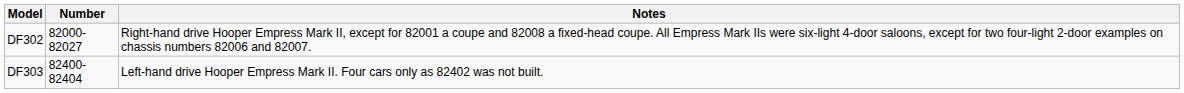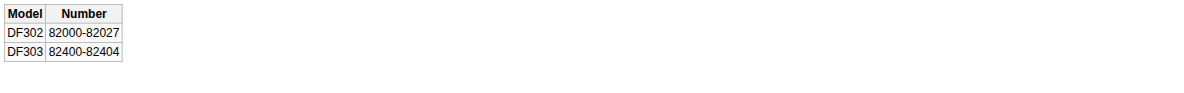- column: Notes | Right-hand drive Hooper Empress Mark II, except for 82001 a coupe and 82008 a fixed-head coupe. All Empress Mark IIs were six-light 4-door saloons, except for two four-light 2-door examples on chassis numbers 82006 and 82007. | Left-hand drive Hooper Empress Mark II. Four cars only as 82402 was not built.
